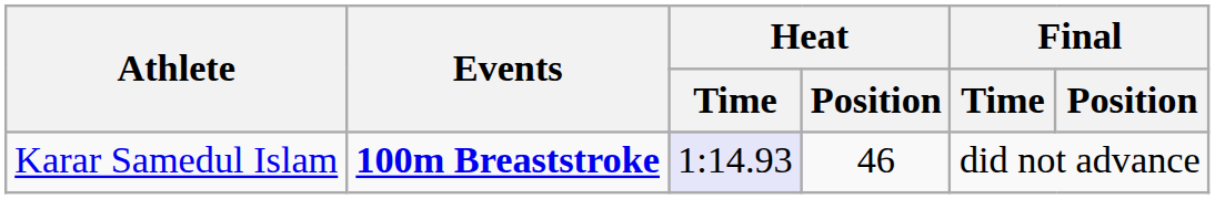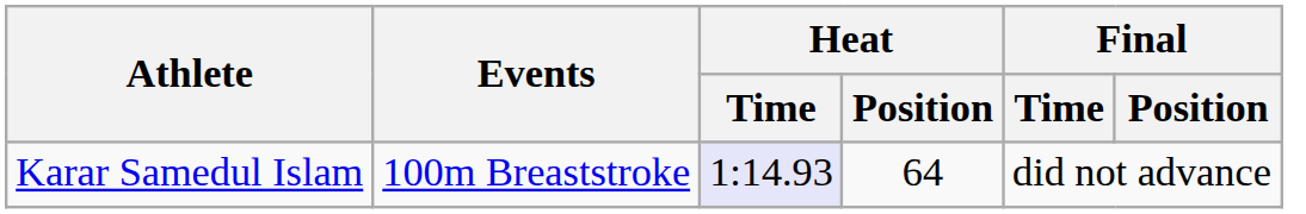Karar Samedul Islam | Events: bold -> normal
Karar Samedul Islam | Heat / Position: 46 -> 64
